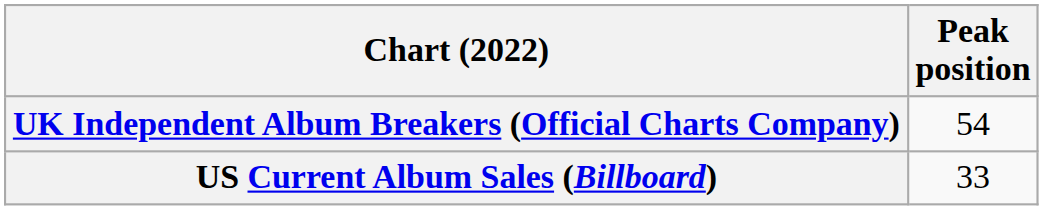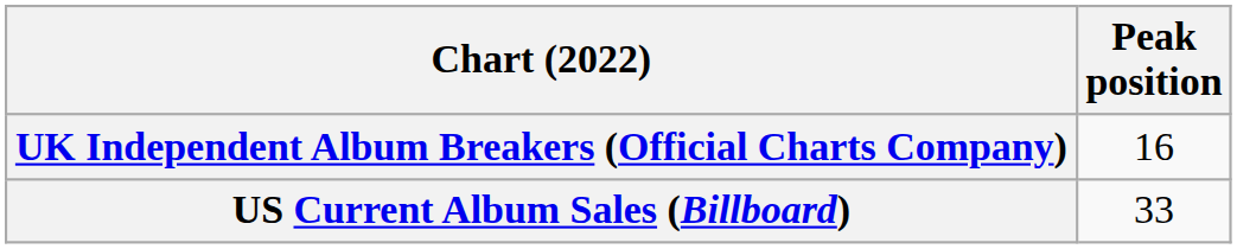UK Independent Album Breakers (Official Charts Company) | Peak position: 54 -> 16
